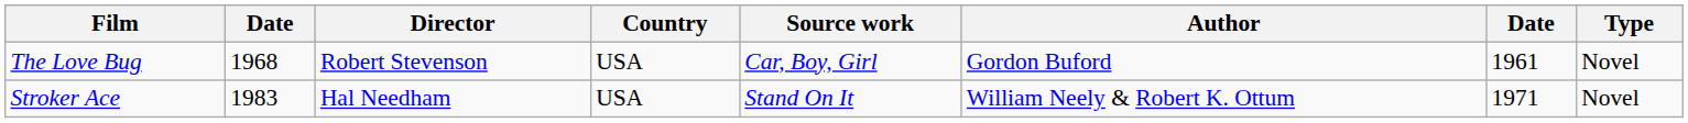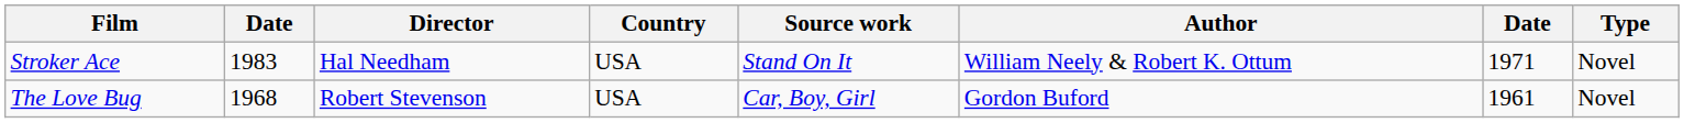rows swapped: The Love Bug <-> Stroker Ace
